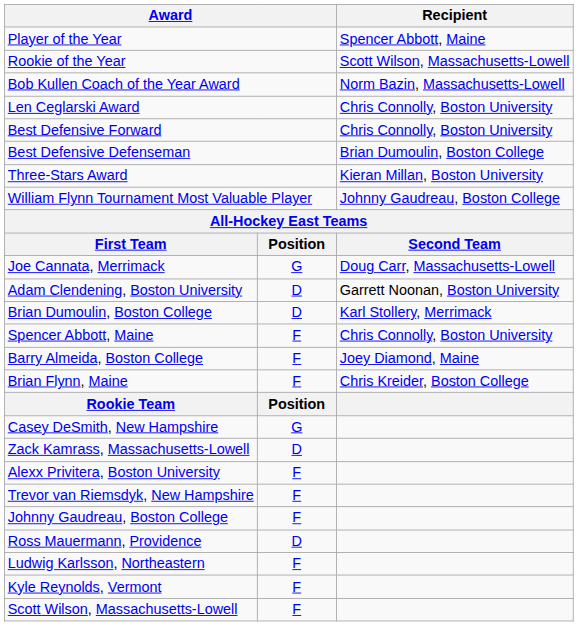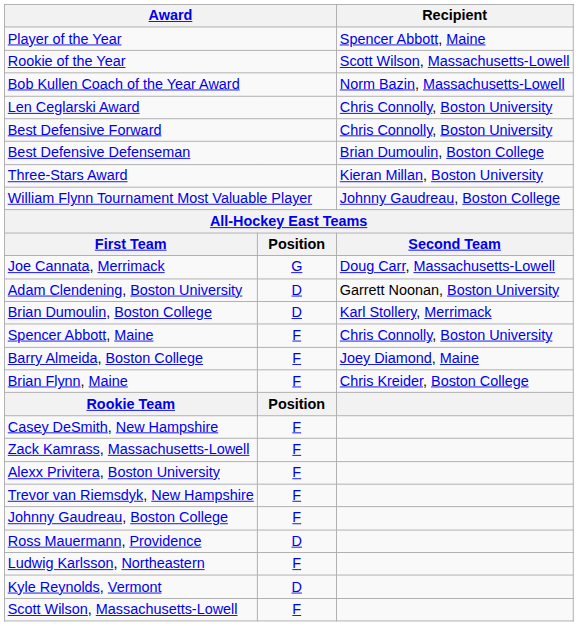Casey DeSmith, New Hampshire | column 2: G -> F
Zack Kamrass, Massachusetts-Lowell | column 2: D -> F
Kyle Reynolds, Vermont | column 2: F -> D
